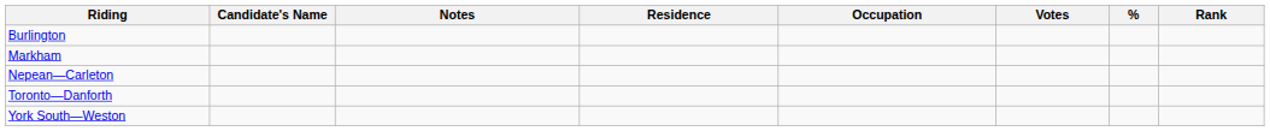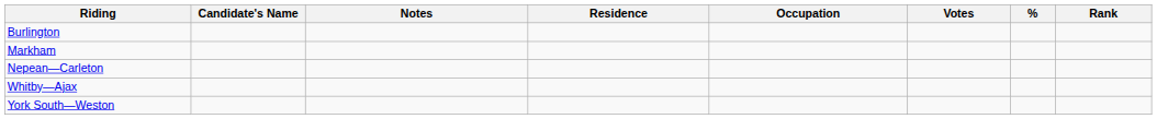- row: Toronto—Danforth
+ row: Whitby—Ajax
